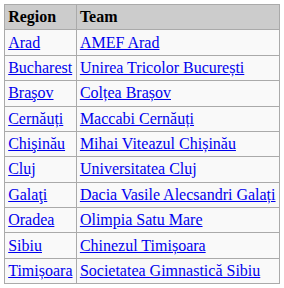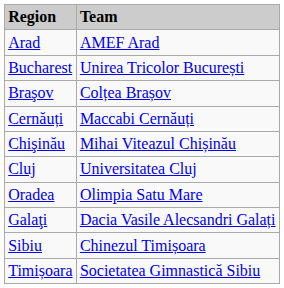rows swapped: Galaţi <-> Oradea
